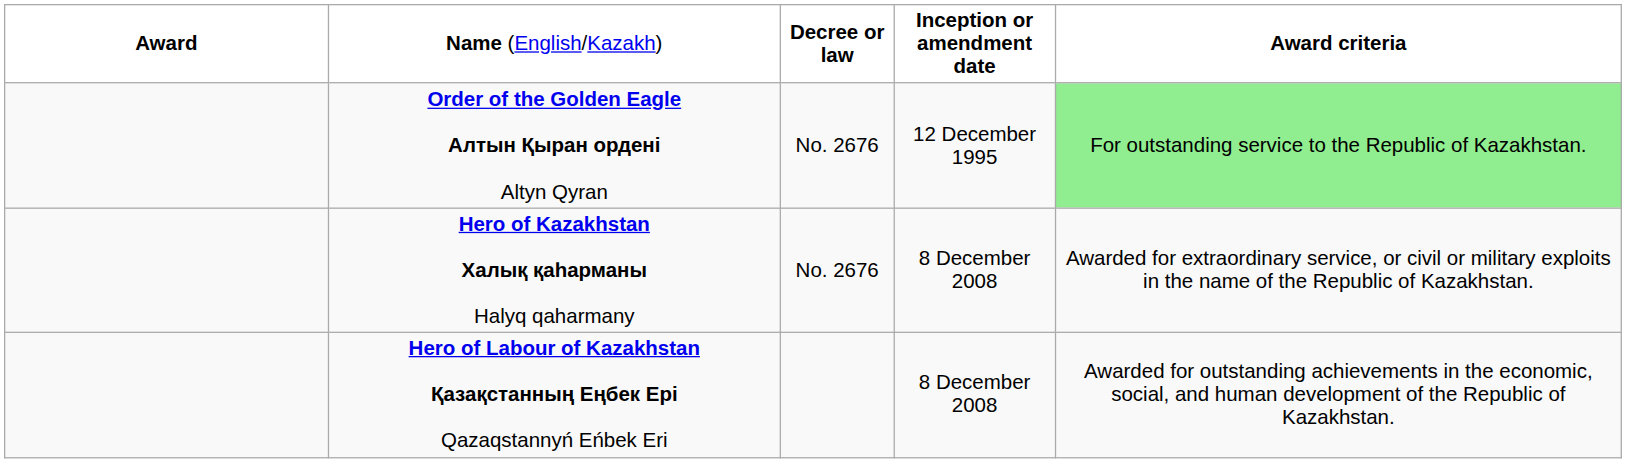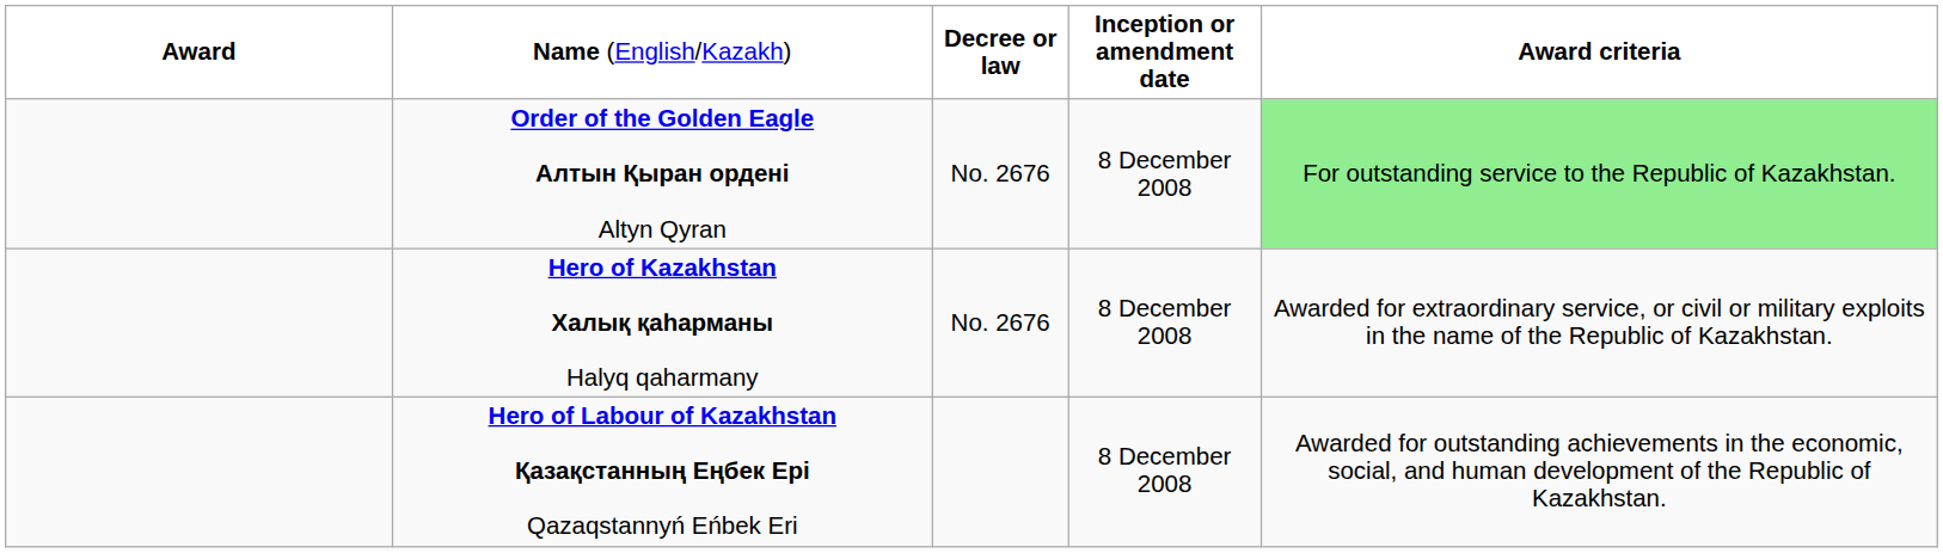Order of the Golden Eagle Алтын Қыран ордені Altyn Qyran | column 4: 12 December 1995 -> 8 December 2008
